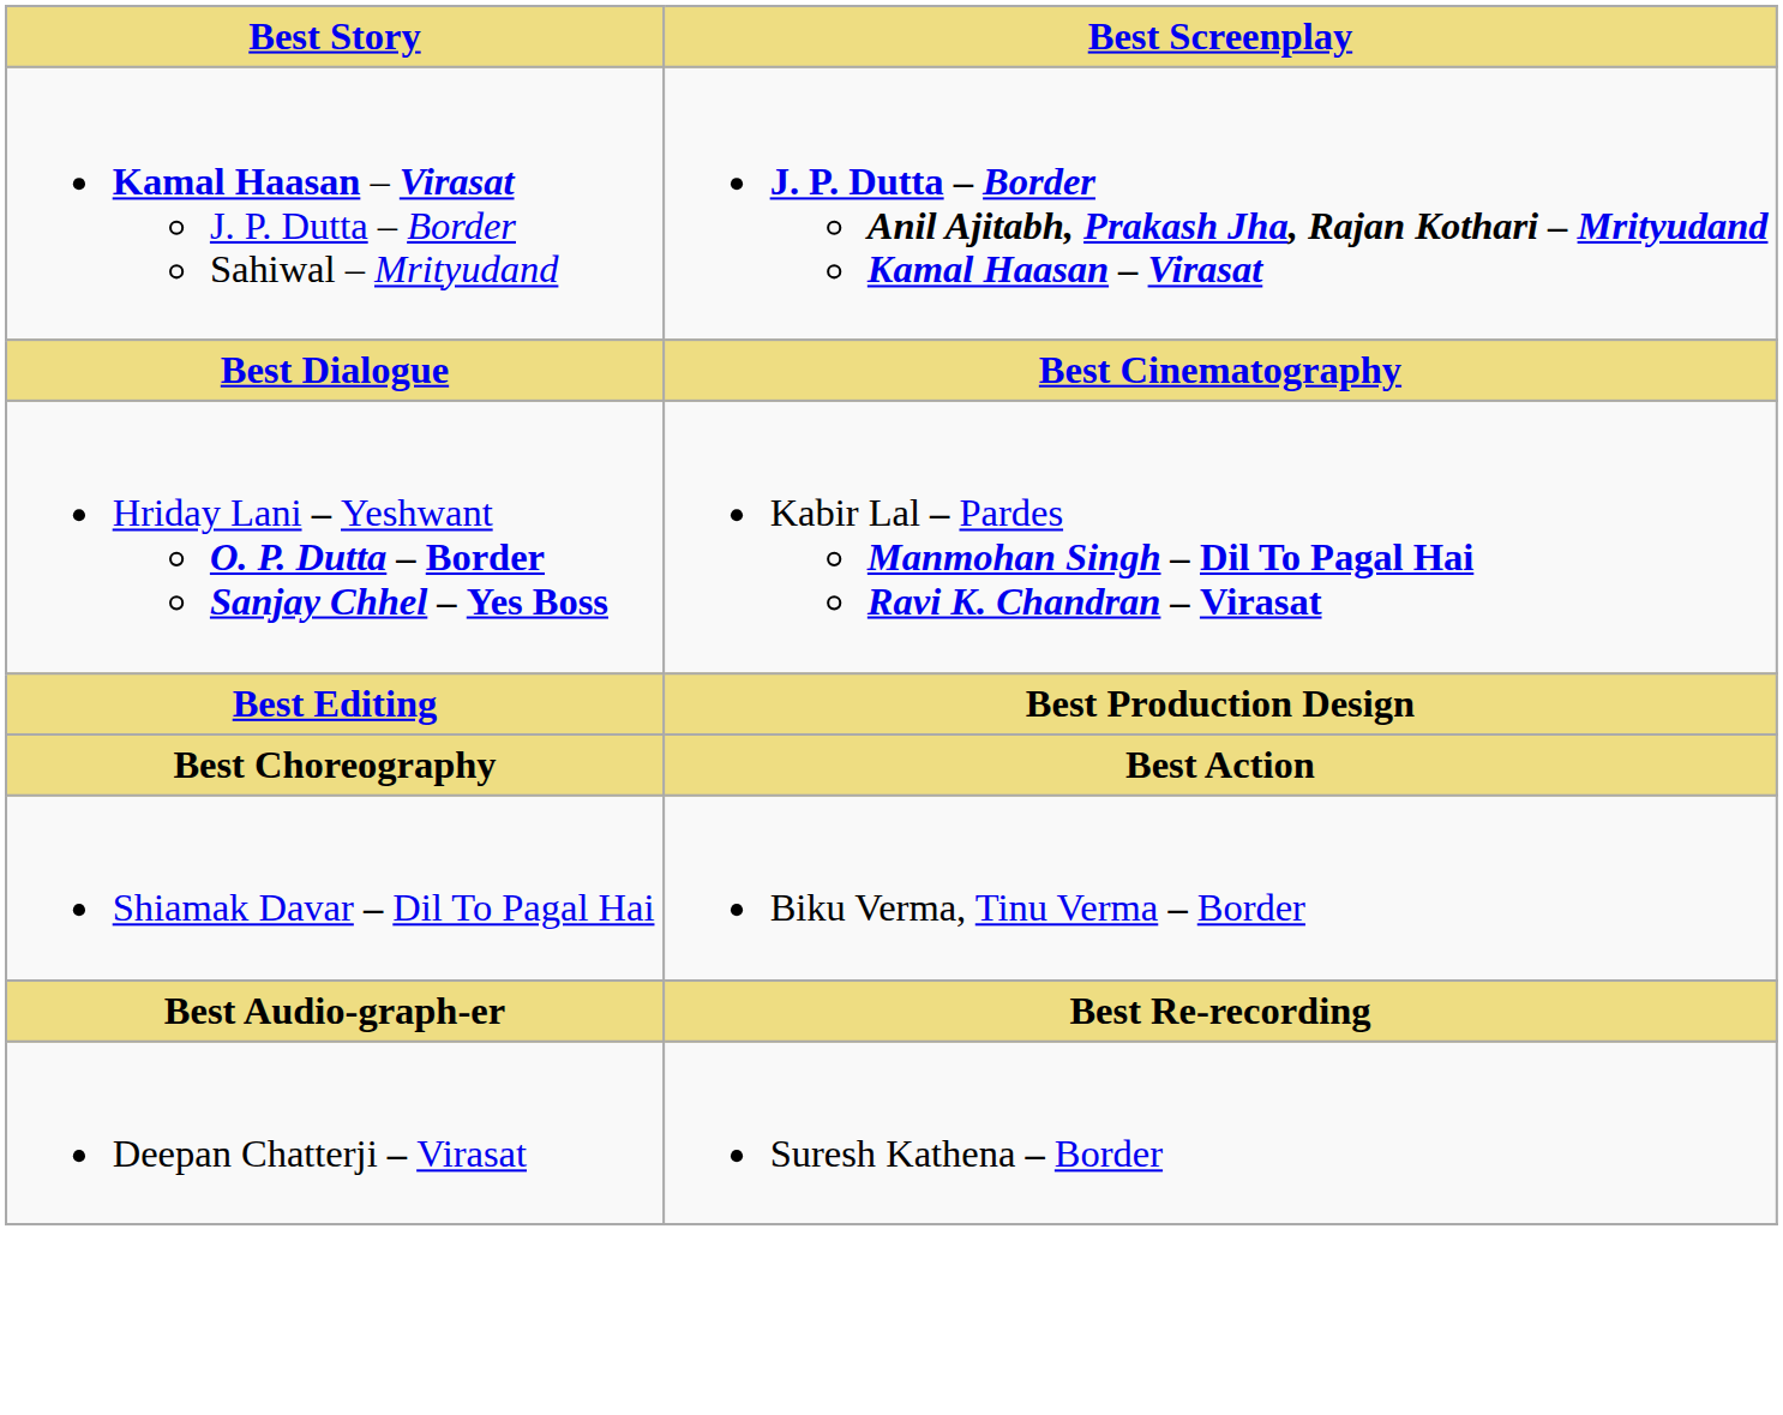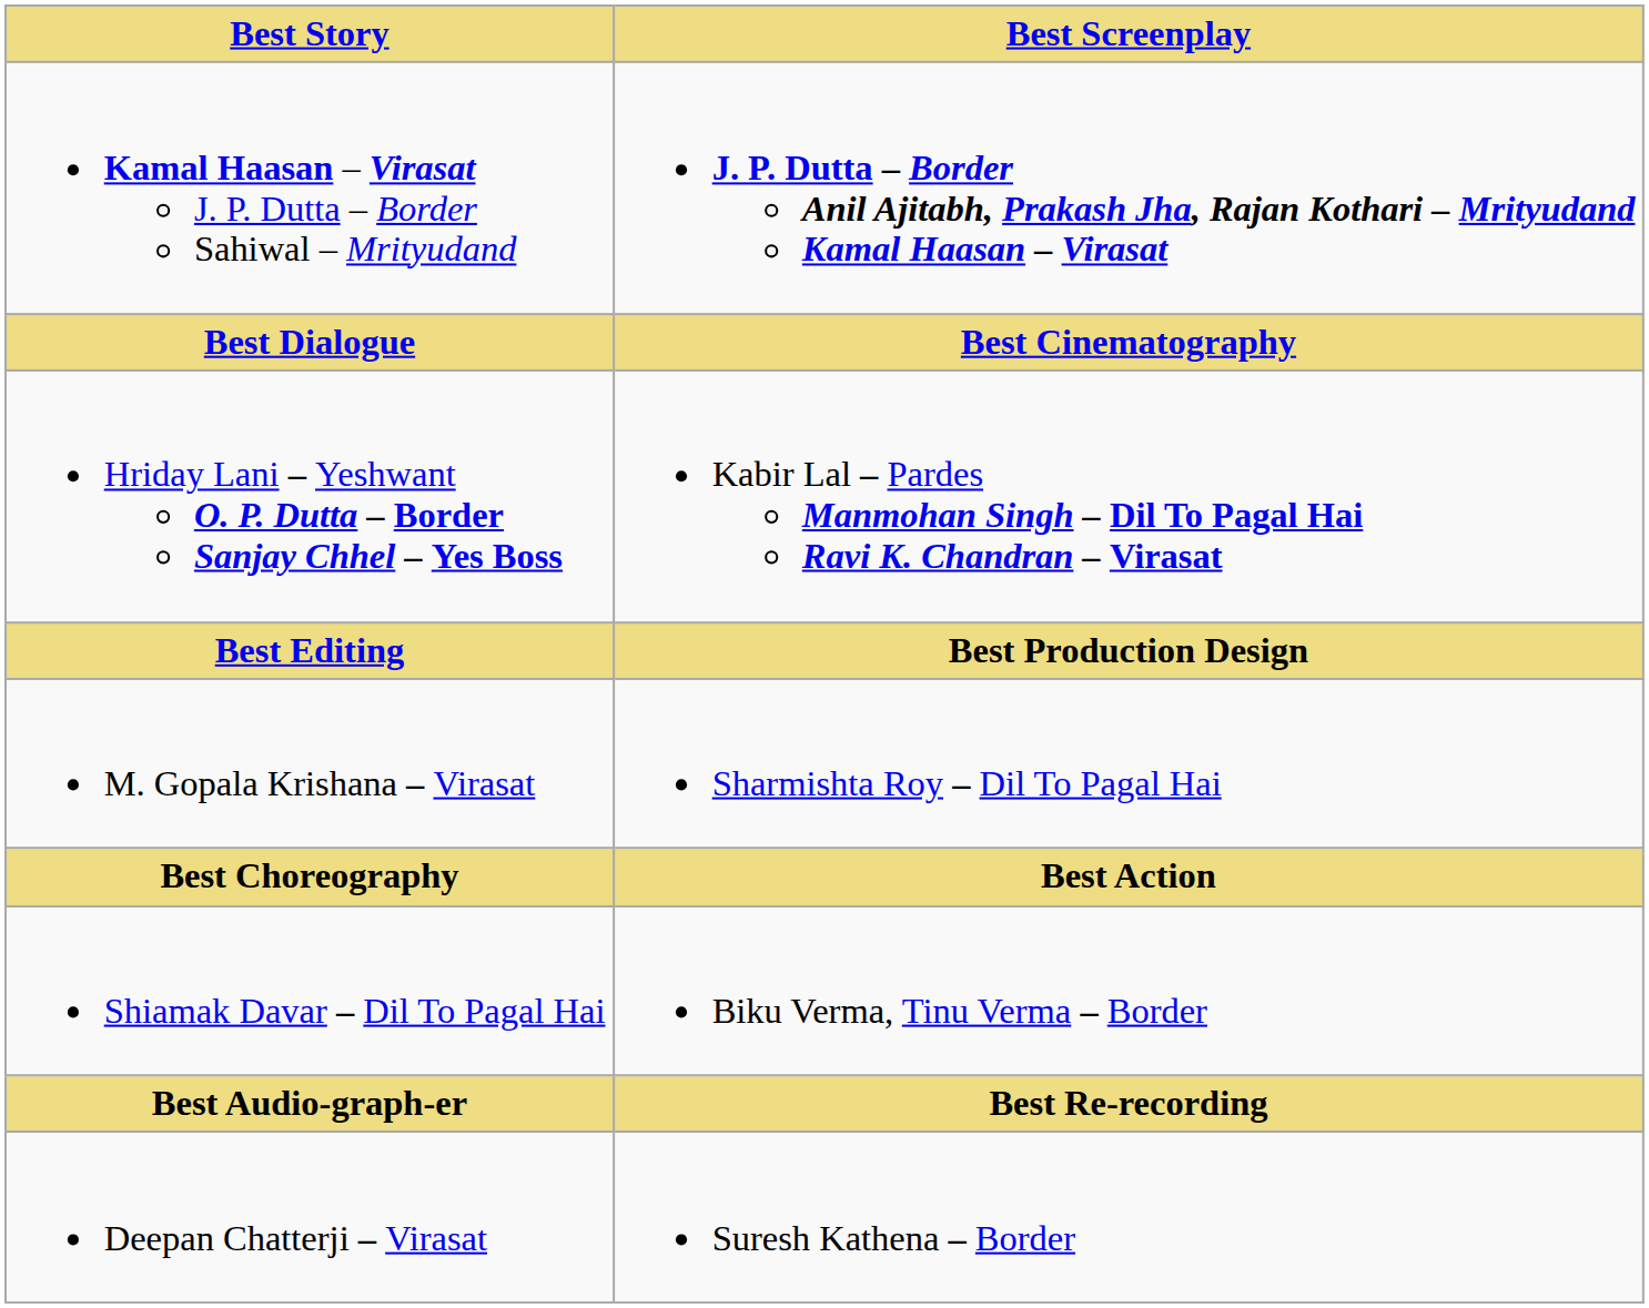+ row: M. Gopala Krishana – Virasat | Sharmishta Roy – Dil To Pagal Hai
